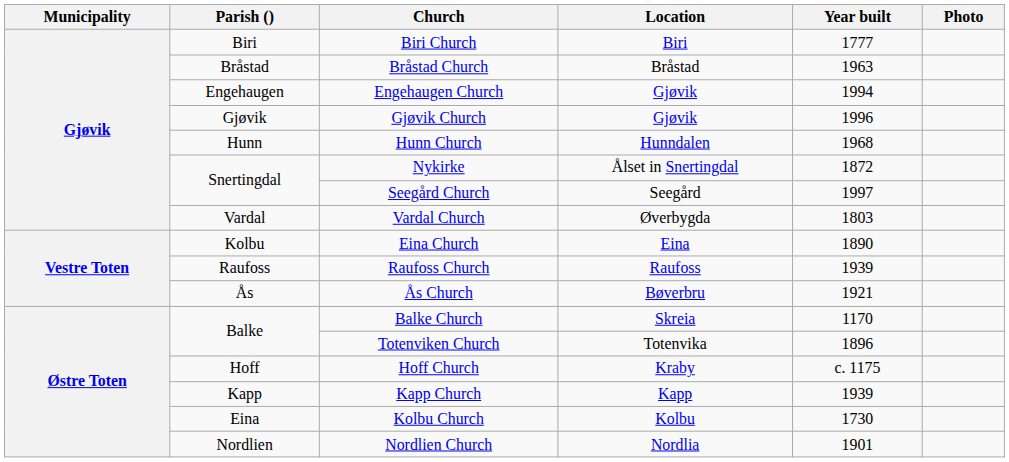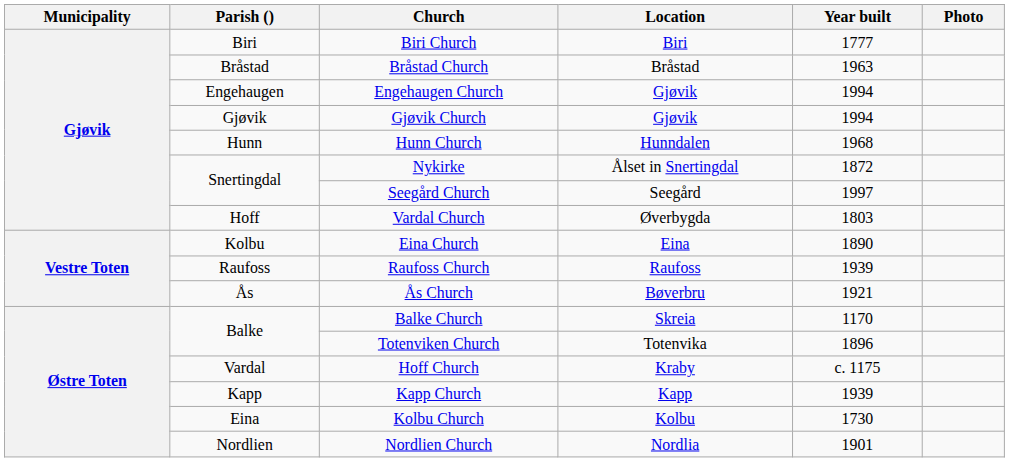Gjøvik Church | Year built: 1996 -> 1994
Vardal Church | Parish (): Vardal -> Hoff
Hoff Church | Parish (): Hoff -> Vardal
